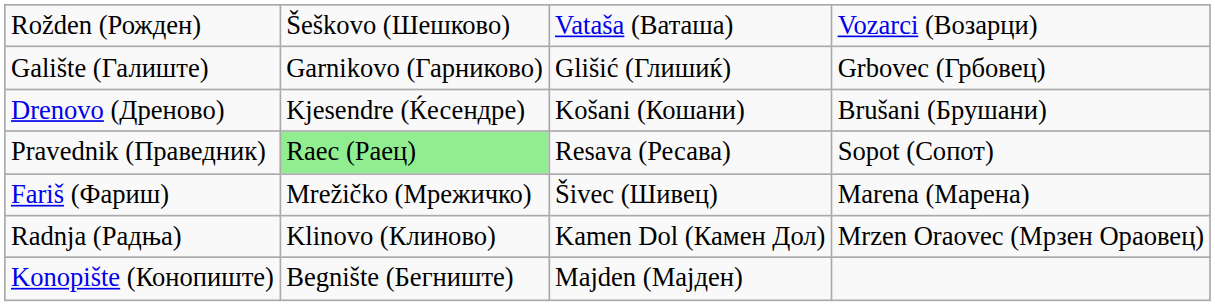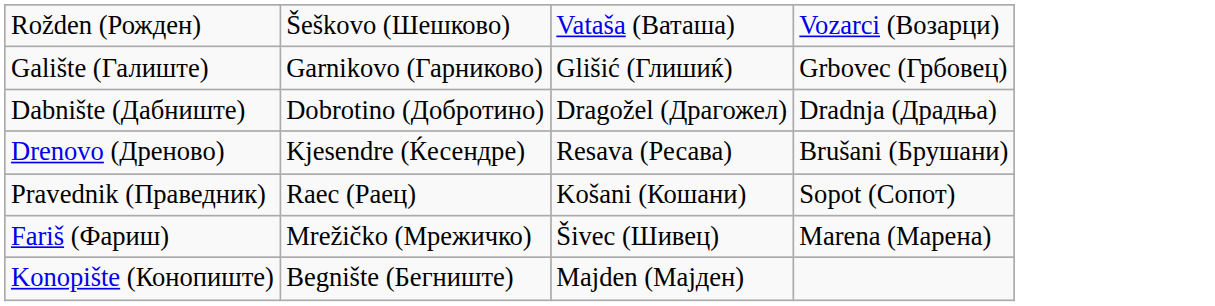+ row: Dabnište (Дабниште) | Dobrotino (Добротино) | Dragožel (Драгожел) | Dradnja (Драдња)
Drenovo (Дреново) | column 3: Košani (Кошани) -> Resava (Ресава)
Pravednik (Праведник) | column 2: lightgreen background -> no background
Pravednik (Праведник) | column 3: Resava (Ресава) -> Košani (Кошани)
- row: Radnja (Радња) | Klinovo (Клиново) | Kamen Dol (Камен Дол) | Mrzen Oraovec (Мрзен Ораовец)
